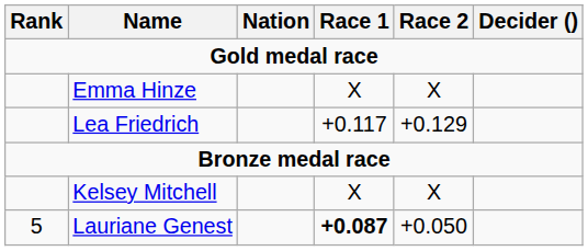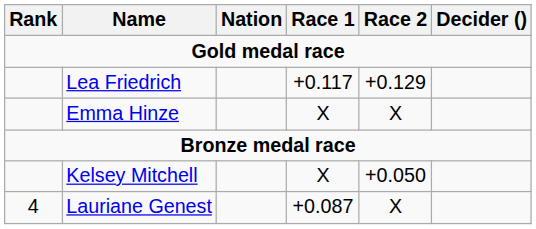rows swapped: Emma Hinze <-> Lea Friedrich
Kelsey Mitchell | Race 2: X -> +0.050
Lauriane Genest | Rank: 5 -> 4
Lauriane Genest | Race 1: bold -> normal
Lauriane Genest | Race 2: +0.050 -> X
